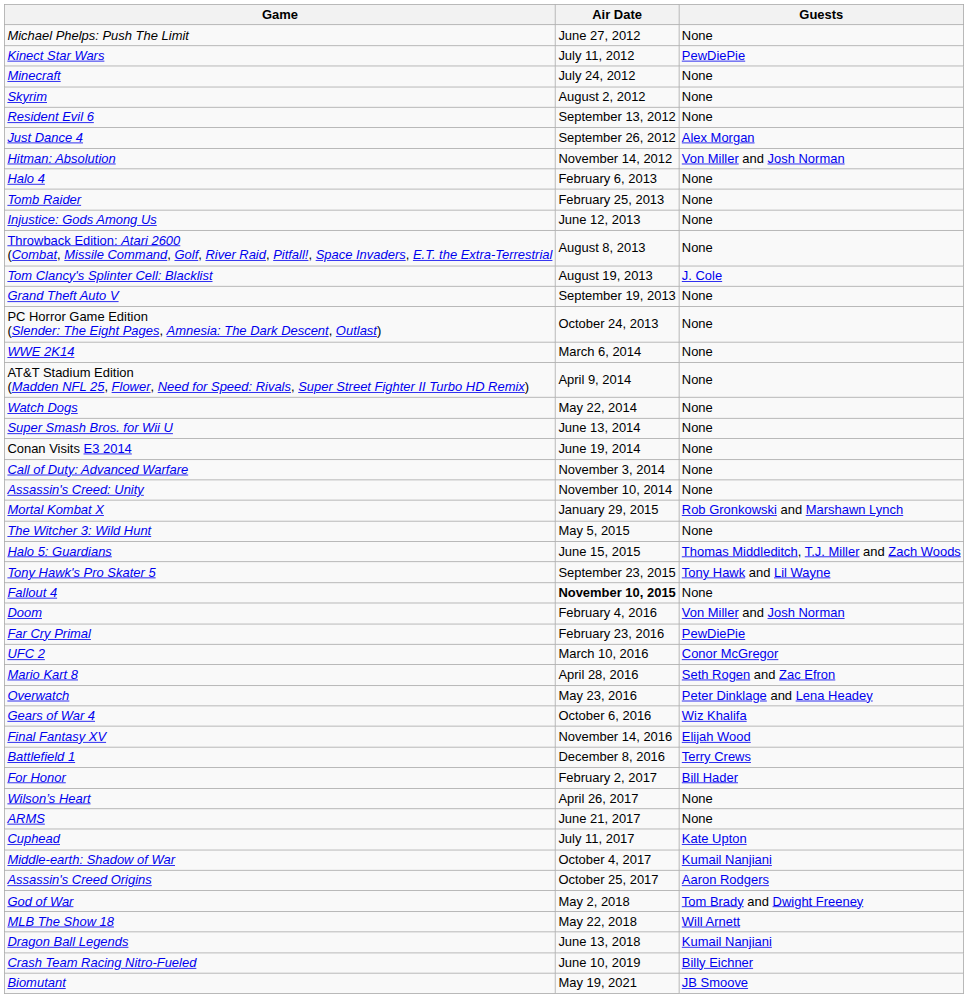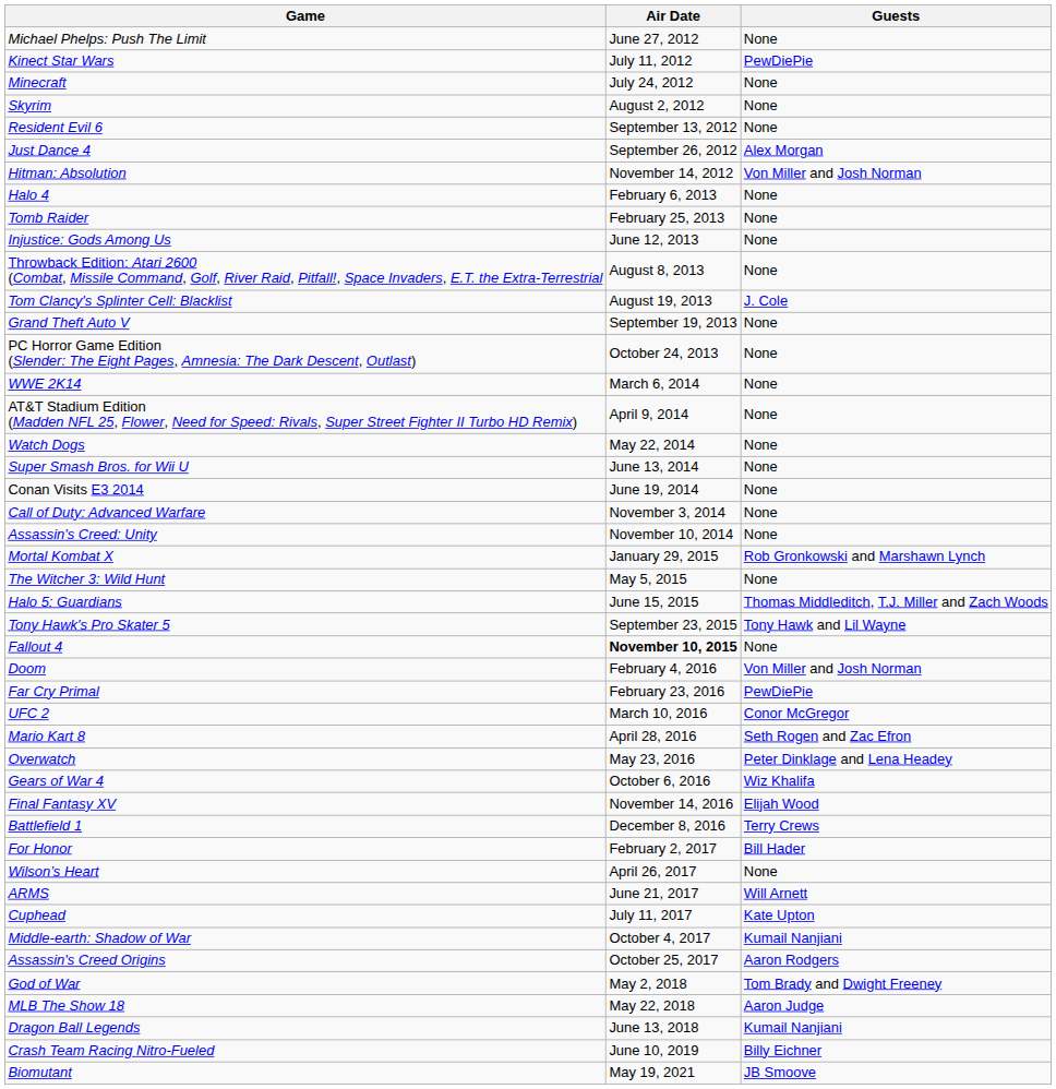ARMS | Guests: None -> Will Arnett
MLB The Show 18 | Guests: Will Arnett -> Aaron Judge
